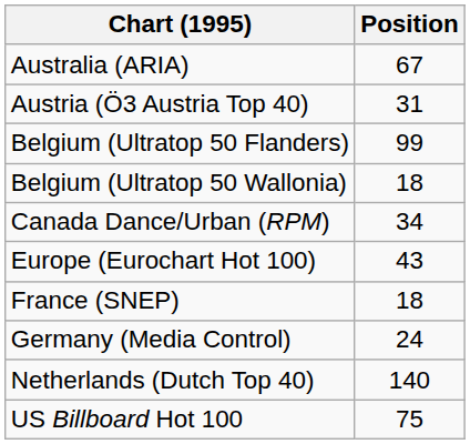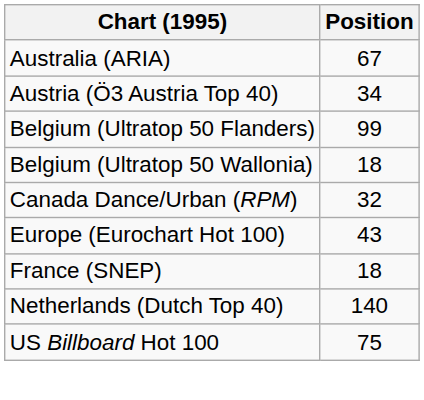Austria (Ö3 Austria Top 40) | Position: 31 -> 34
Canada Dance/Urban (RPM) | Position: 34 -> 32
- row: Germany (Media Control) | 24
